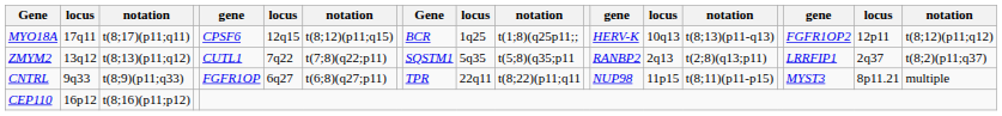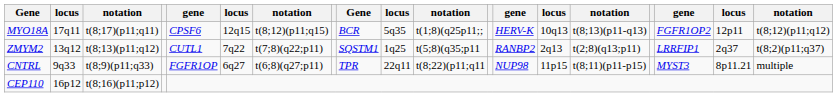MYO18A | column 10: 1q25 -> 5q35
ZMYM2 | column 10: 5q35 -> 1q25
